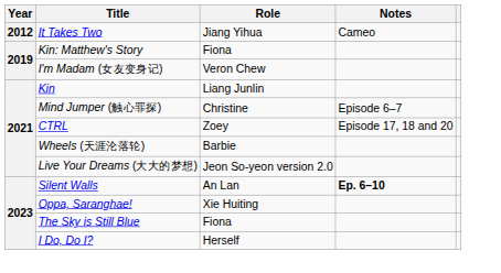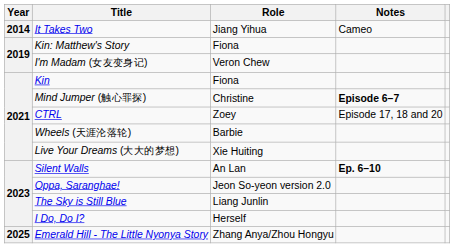It Takes Two | Year: 2012 -> 2014
Kin | Role: Liang Junlin -> Fiona
Mind Jumper (触心罪探) | Notes: normal -> bold
Live Your Dreams (大大的梦想) | Role: Jeon So-yeon version 2.0 -> Xie Huiting
Oppa, Saranghae! | Role: Xie Huiting -> Jeon So-yeon version 2.0
The Sky is Still Blue | Role: Fiona -> Liang Junlin
+ row: 2025 | Emerald Hill - The Little Nyonya Story | Zhang Anya/Zhou Hongyu
